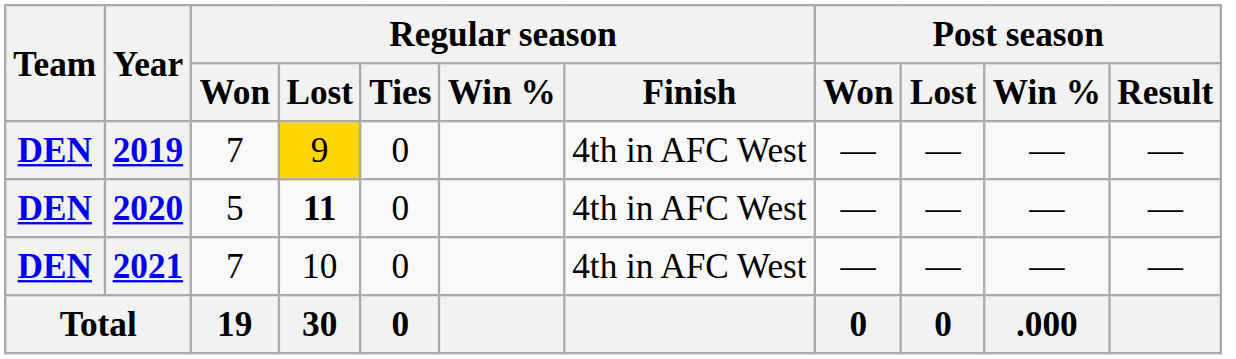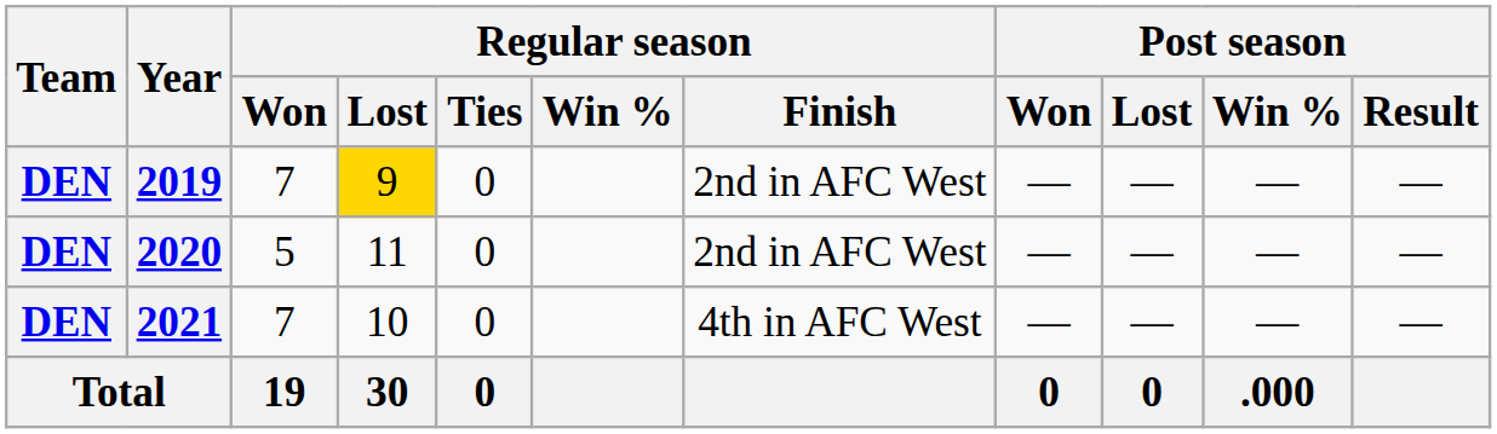2019 | Regular season / Finish: 4th in AFC West -> 2nd in AFC West
2020 | Regular season / Lost: bold -> normal
2020 | Regular season / Finish: 4th in AFC West -> 2nd in AFC West
